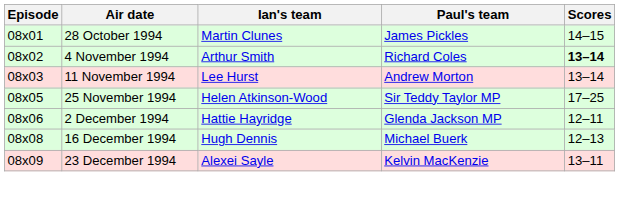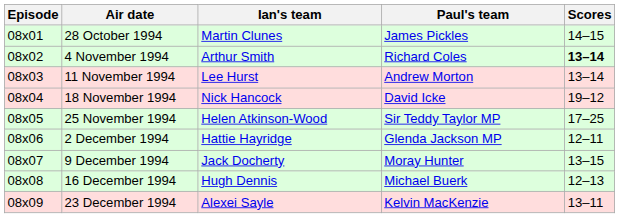+ row: 08x04 | 18 November 1994 | Nick Hancock | David Icke | 19–12
+ row: 08x07 | 9 December 1994 | Jack Docherty | Moray Hunter | 13–15
